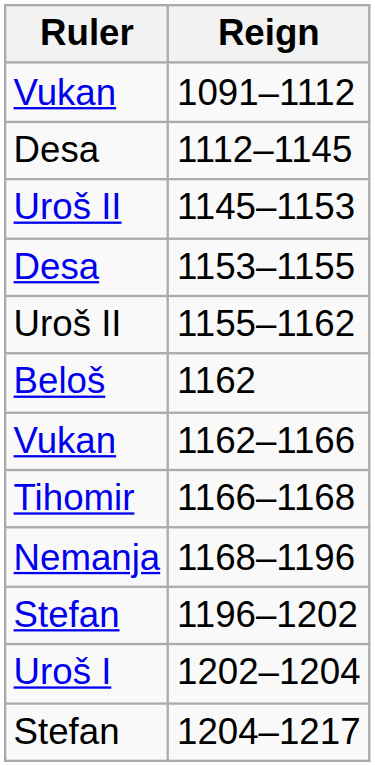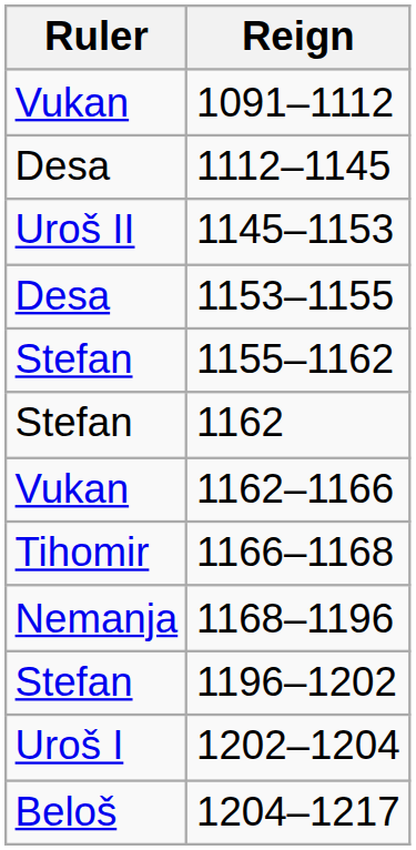1155–1162 | Ruler: Uroš II -> Stefan
1162 | Ruler: Beloš -> Stefan
1204–1217 | Ruler: Stefan -> Beloš
